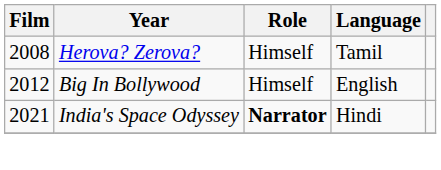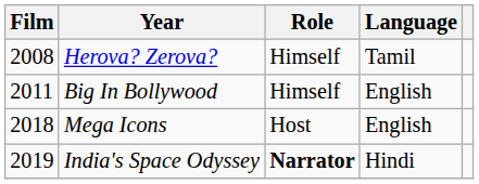Big In Bollywood | Film: 2012 -> 2011
+ row: 2018 | Mega Icons | Host | English
India's Space Odyssey | Film: 2021 -> 2019
